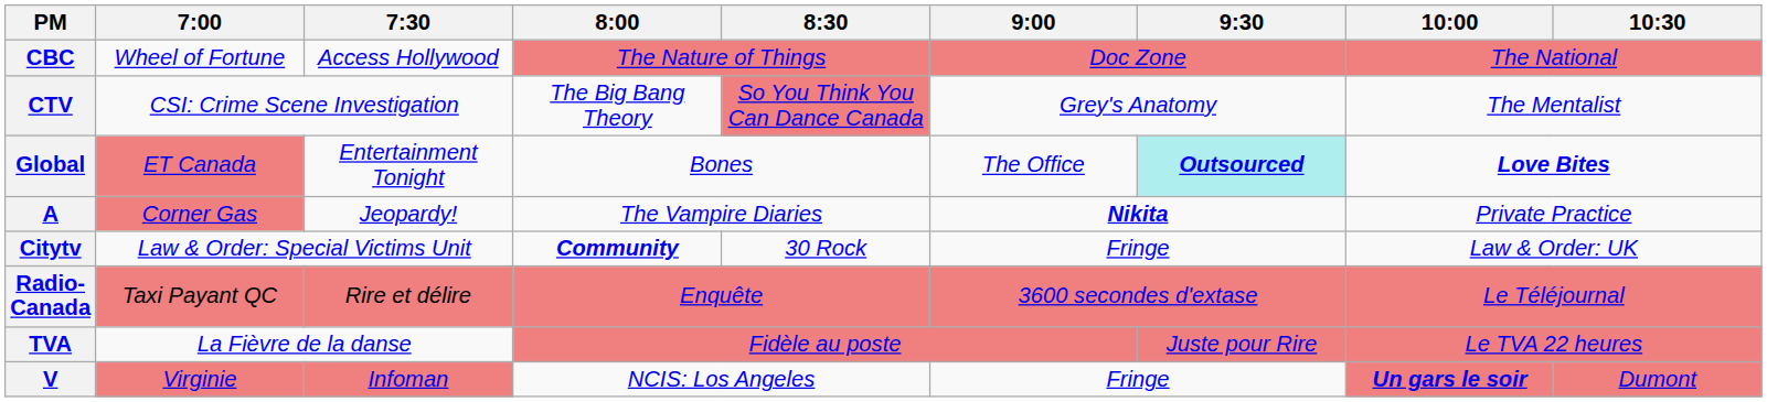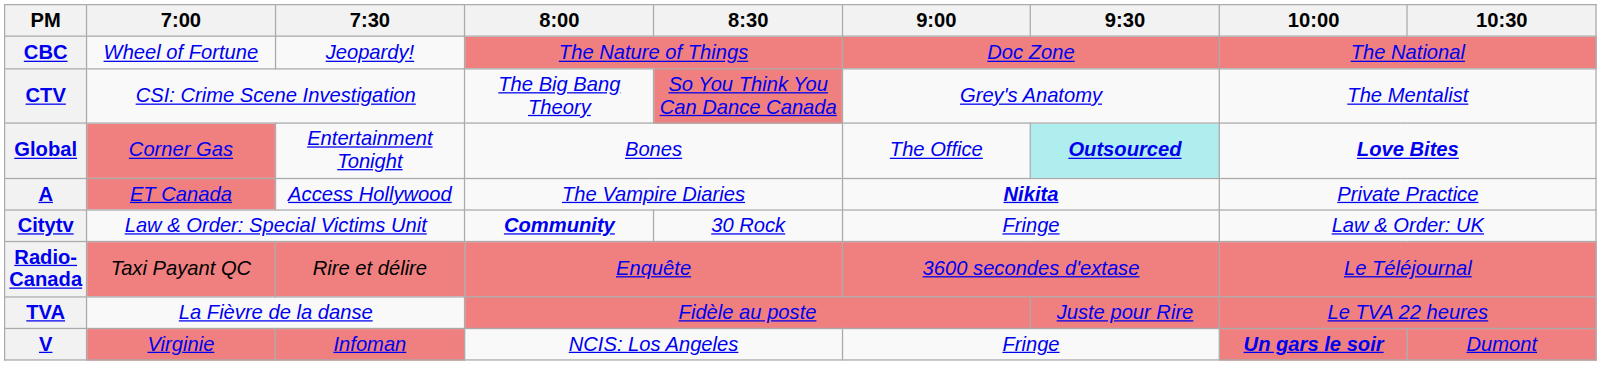CBC | 7:30: Access Hollywood -> Jeopardy!
Global | 7:00: ET Canada -> Corner Gas
A | 7:00: Corner Gas -> ET Canada
A | 7:30: Jeopardy! -> Access Hollywood
